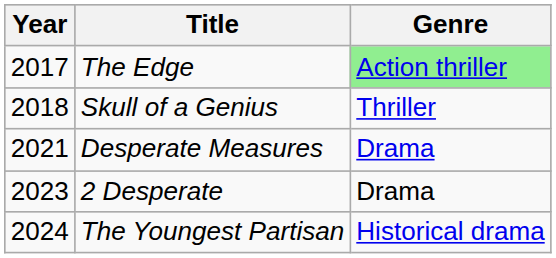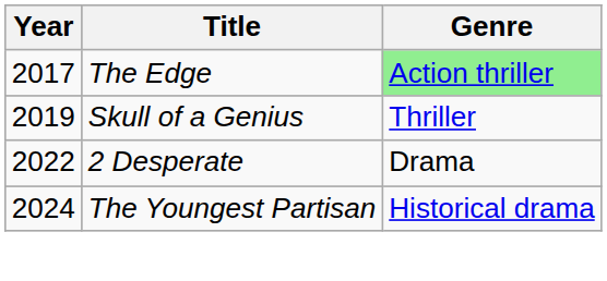Skull of a Genius | Year: 2018 -> 2019
- row: 2021 | Desperate Measures | Drama
2 Desperate | Year: 2023 -> 2022
